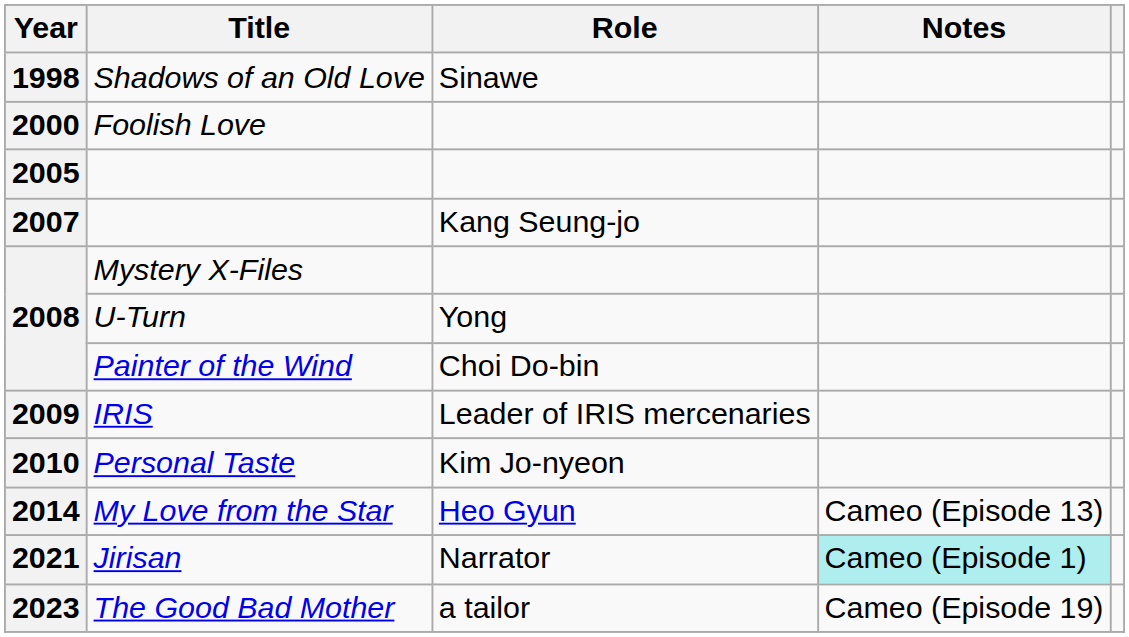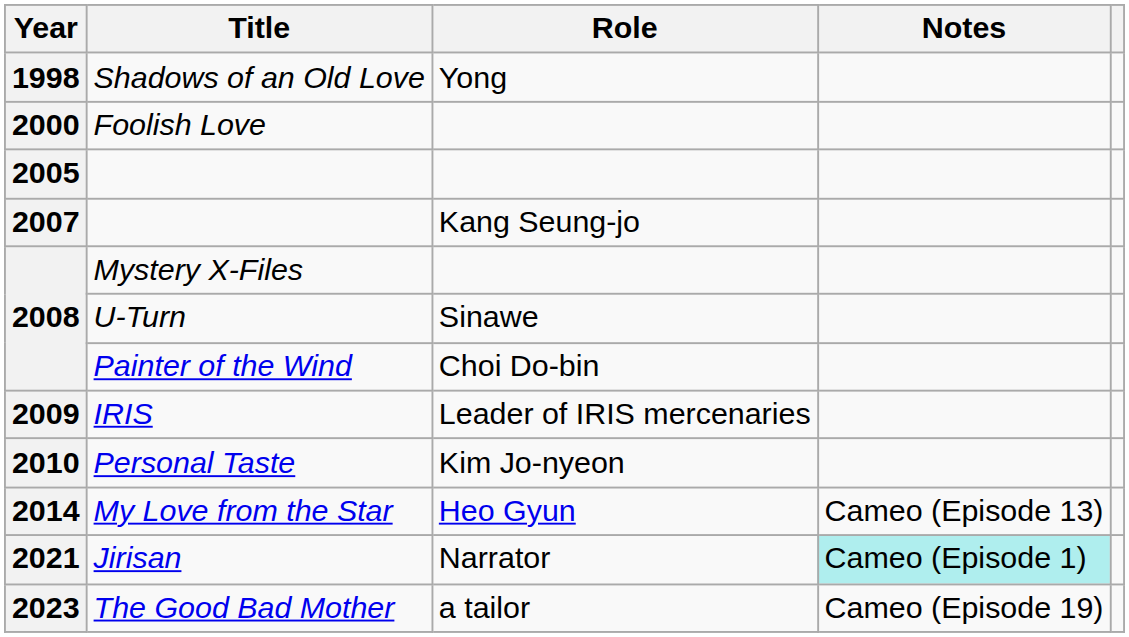Shadows of an Old Love | Role: Sinawe -> Yong
U-Turn | Role: Yong -> Sinawe
